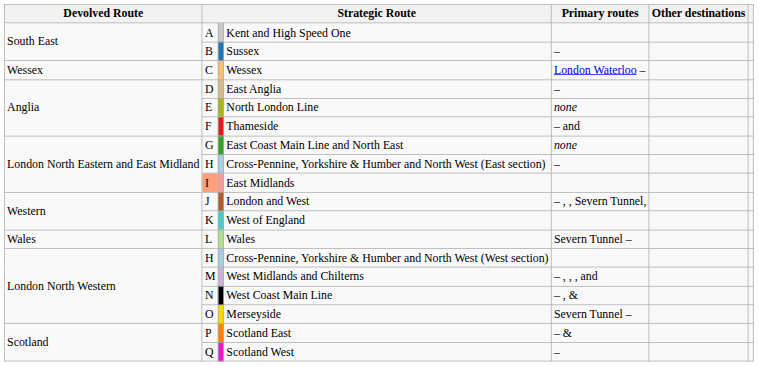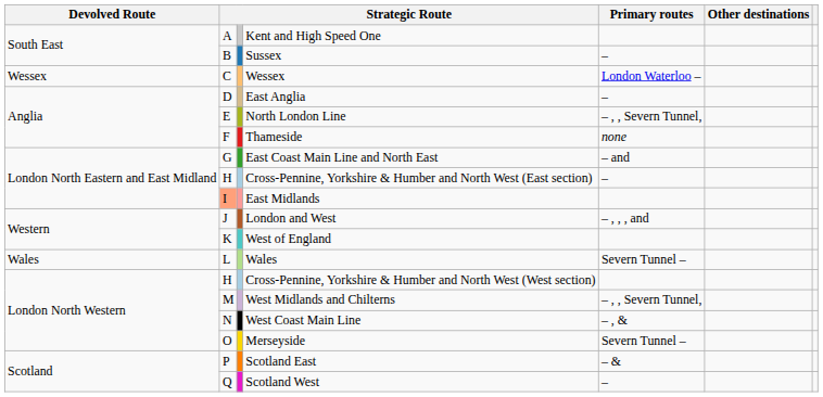North London Line | Primary routes: none -> – , , Severn Tunnel,
Thameside | Primary routes: – and -> none
East Coast Main Line and North East | Primary routes: none -> – and
London and West | Primary routes: – , , Severn Tunnel, -> – , , , and
West Midlands and Chilterns | Primary routes: – , , , and -> – , , Severn Tunnel,
